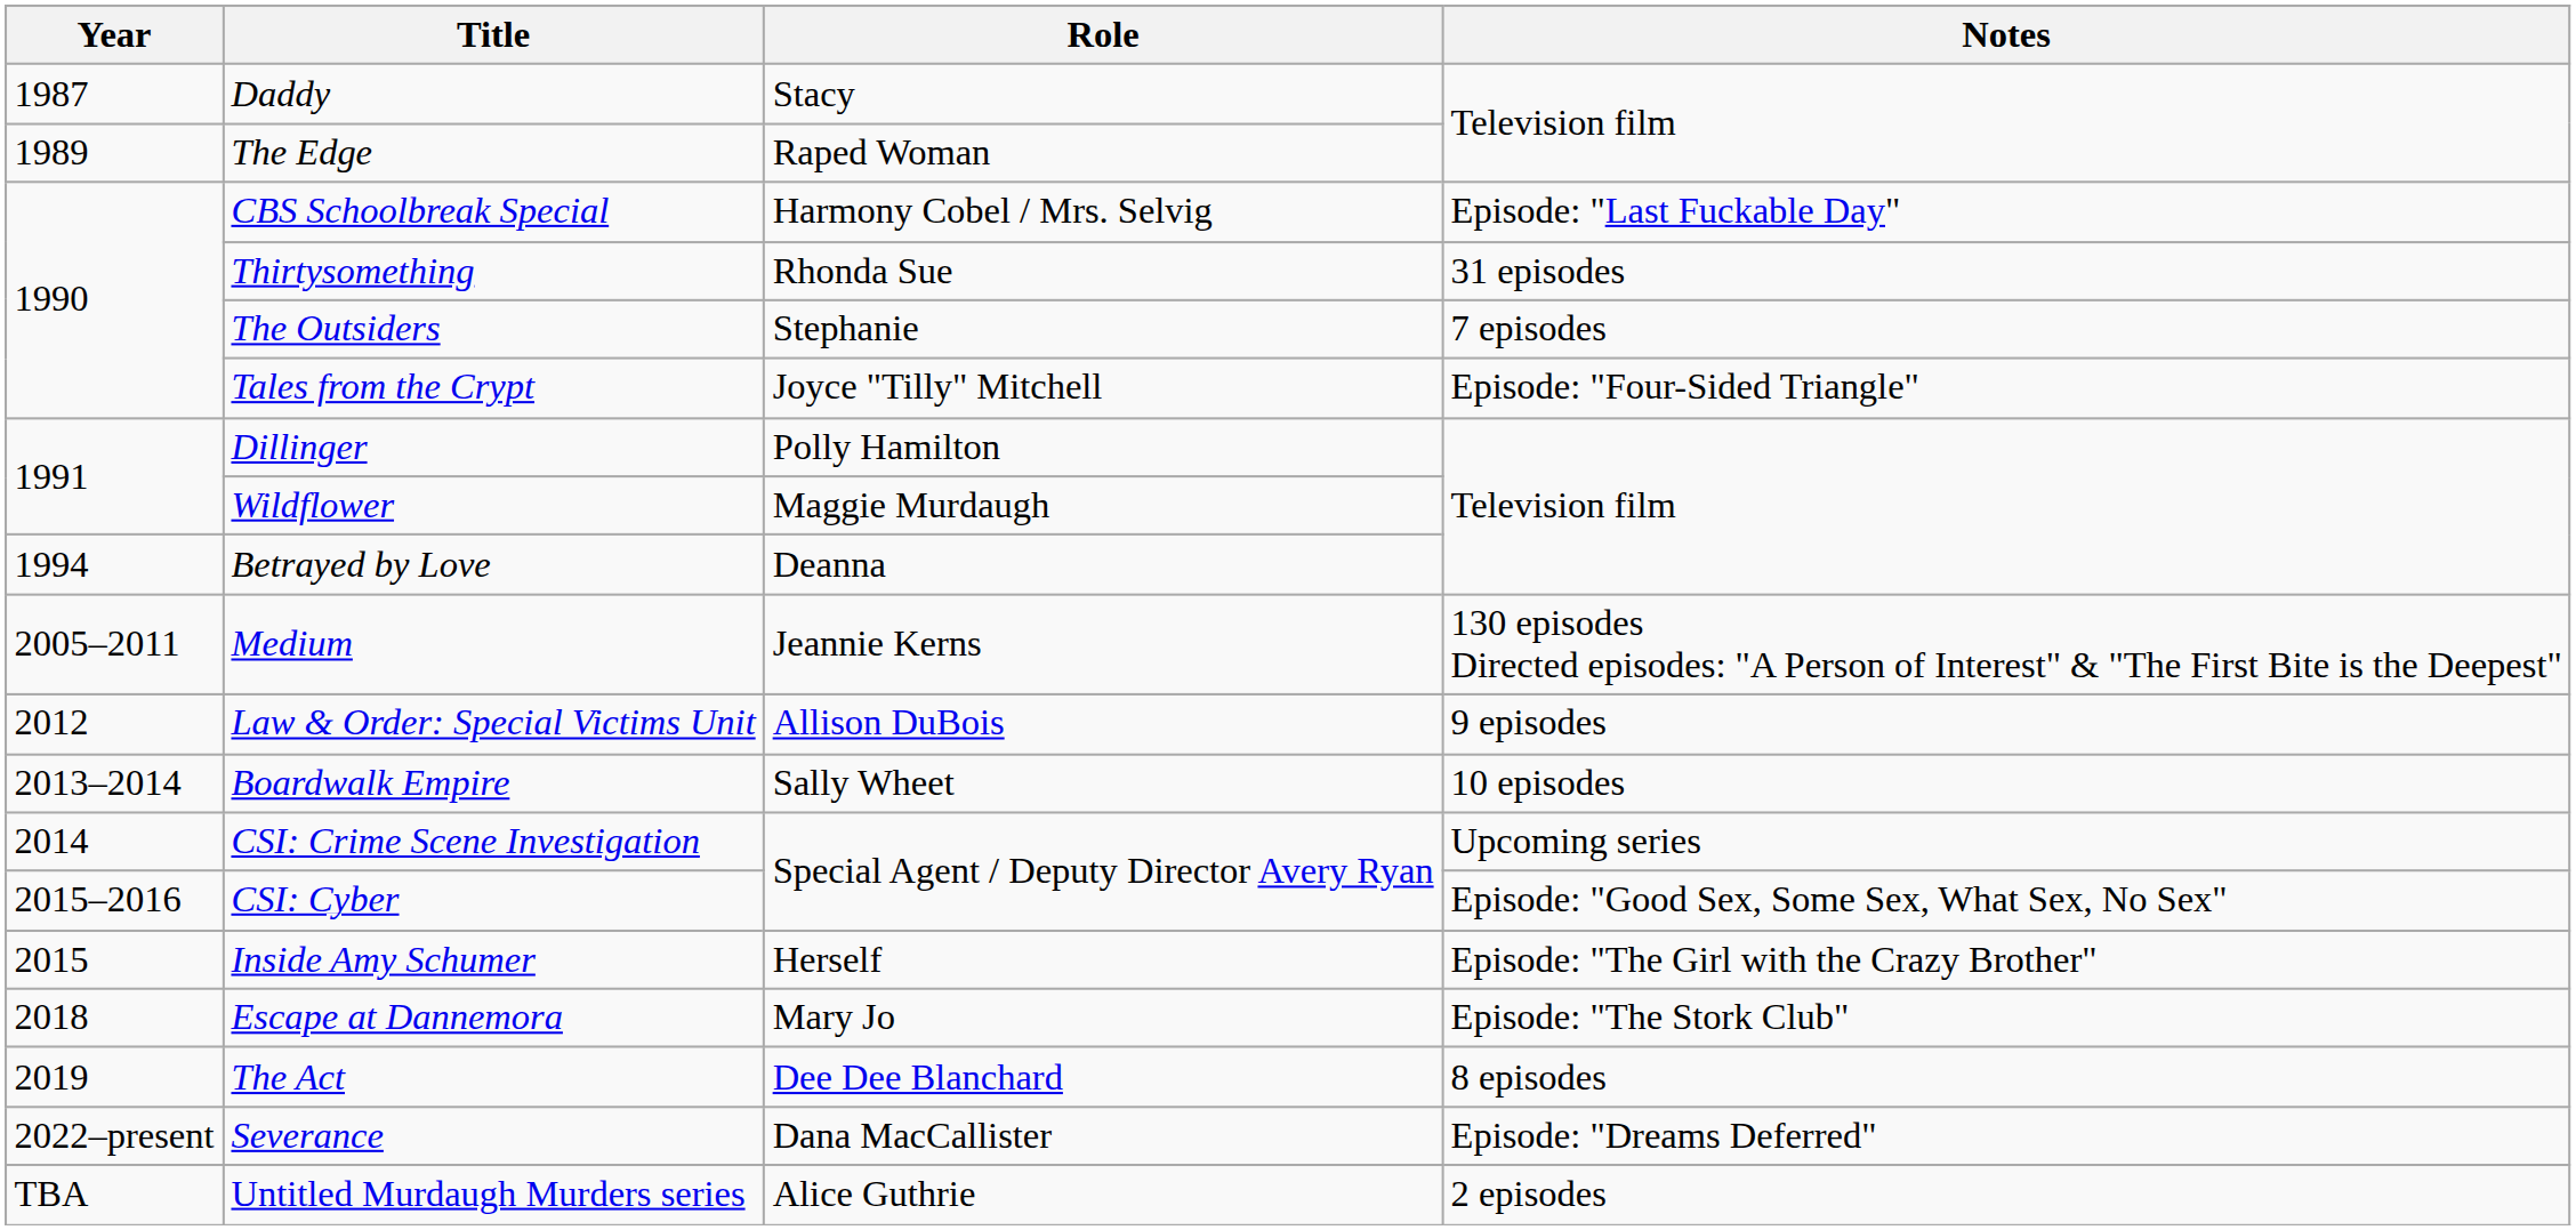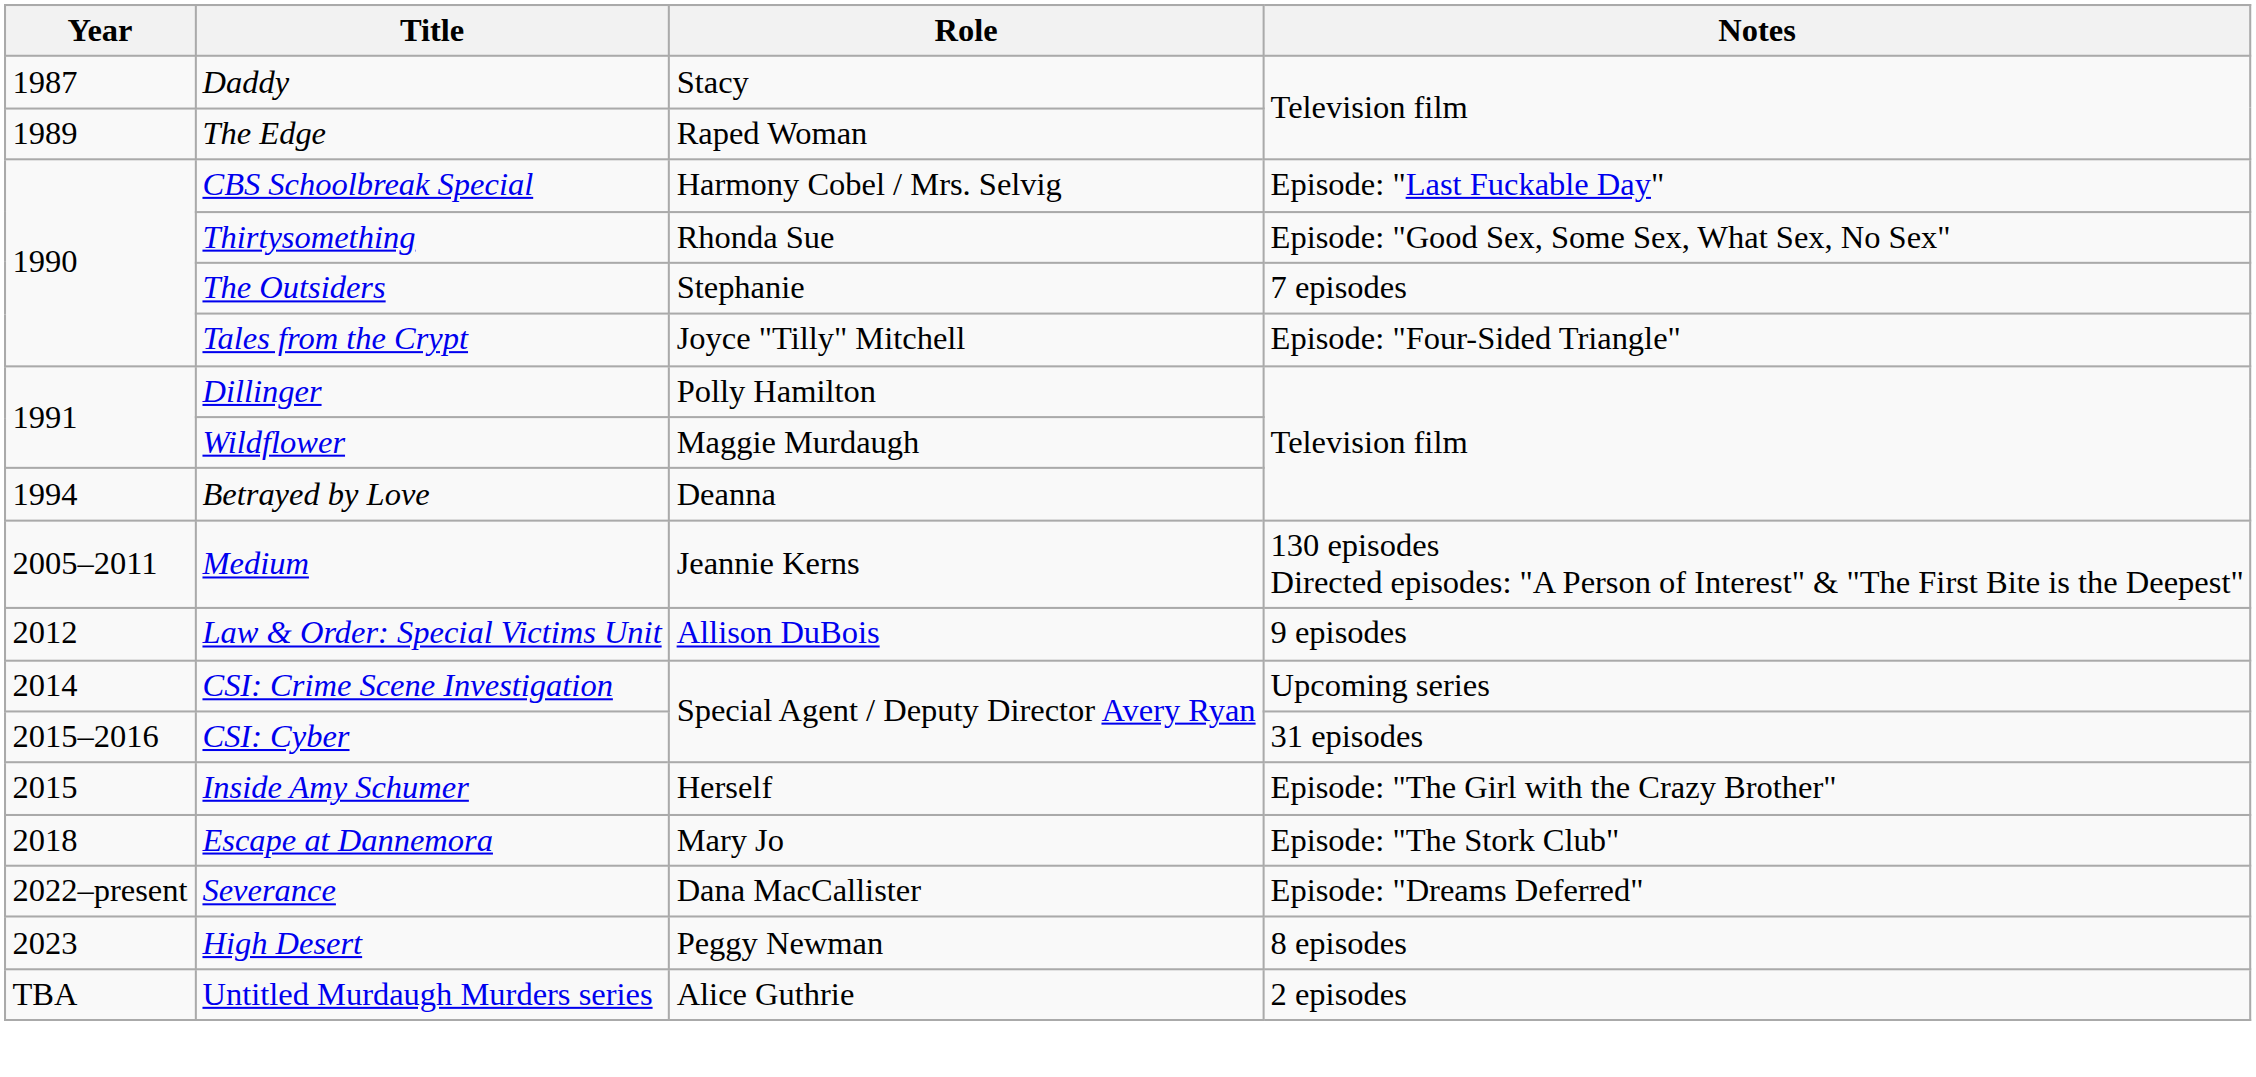Thirtysomething | Notes: 31 episodes -> Episode: "Good Sex, Some Sex, What Sex, No Sex"
- row: 2013–2014 | Boardwalk Empire | Sally Wheet | 10 episodes
CSI: Cyber | Notes: Episode: "Good Sex, Some Sex, What Sex, No Sex" -> 31 episodes
- row: 2019 | The Act | Dee Dee Blanchard | 8 episodes
+ row: 2023 | High Desert | Peggy Newman | 8 episodes
